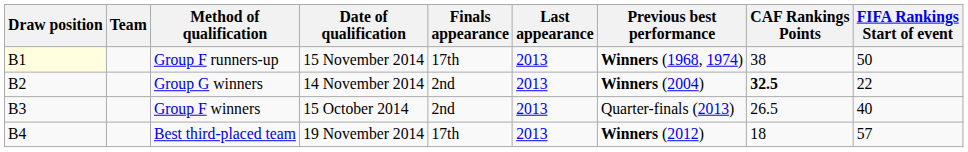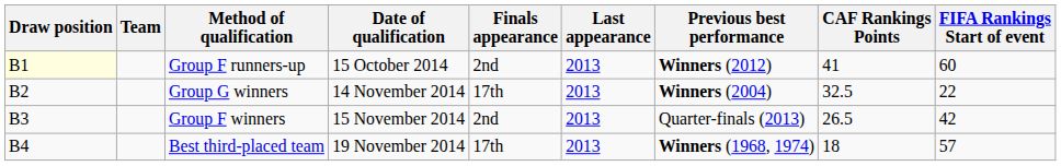Group F runners-up | Date of qualification: 15 November 2014 -> 15 October 2014
Group F runners-up | Finals appearance: 17th -> 2nd
Group F runners-up | Previous best performance: Winners (1968, 1974) -> Winners (2012)
Group F runners-up | CAF Rankings Points: 38 -> 41
Group F runners-up | FIFA Rankings Start of event: 50 -> 60
Group G winners | Finals appearance: 2nd -> 17th
Group G winners | CAF Rankings Points: bold -> normal
Group F winners | Date of qualification: 15 October 2014 -> 15 November 2014
Group F winners | FIFA Rankings Start of event: 40 -> 42
Best third-placed team | Previous best performance: Winners (2012) -> Winners (1968, 1974)
